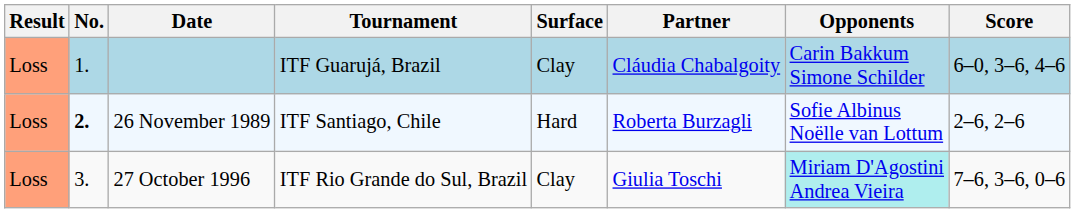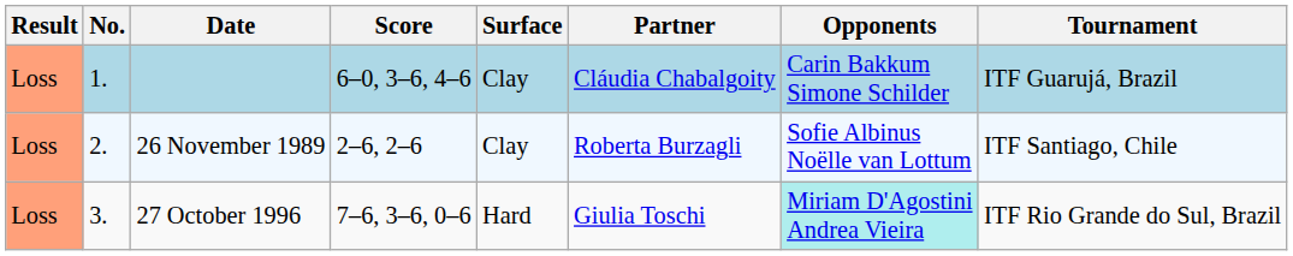columns swapped: Tournament <-> Score
26 November 1989 | No.: bold -> normal
26 November 1989 | Surface: Hard -> Clay
27 October 1996 | Surface: Clay -> Hard
